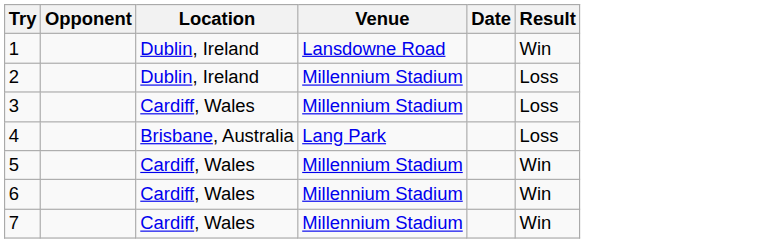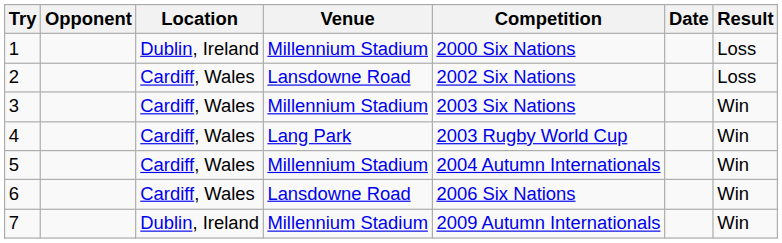+ column: Competition | 2000 Six Nations | 2002 Six Nations | 2003 Six Nations | 2003 Rugby World Cup | 2004 Autumn Internationals | 2006 Six Nations | 2009 Autumn Internationals
1 | Venue: Lansdowne Road -> Millennium Stadium
1 | Result: Win -> Loss
2 | Location: Dublin, Ireland -> Cardiff, Wales
2 | Venue: Millennium Stadium -> Lansdowne Road
3 | Result: Loss -> Win
4 | Location: Brisbane, Australia -> Cardiff, Wales
4 | Result: Loss -> Win
6 | Venue: Millennium Stadium -> Lansdowne Road
7 | Location: Cardiff, Wales -> Dublin, Ireland
